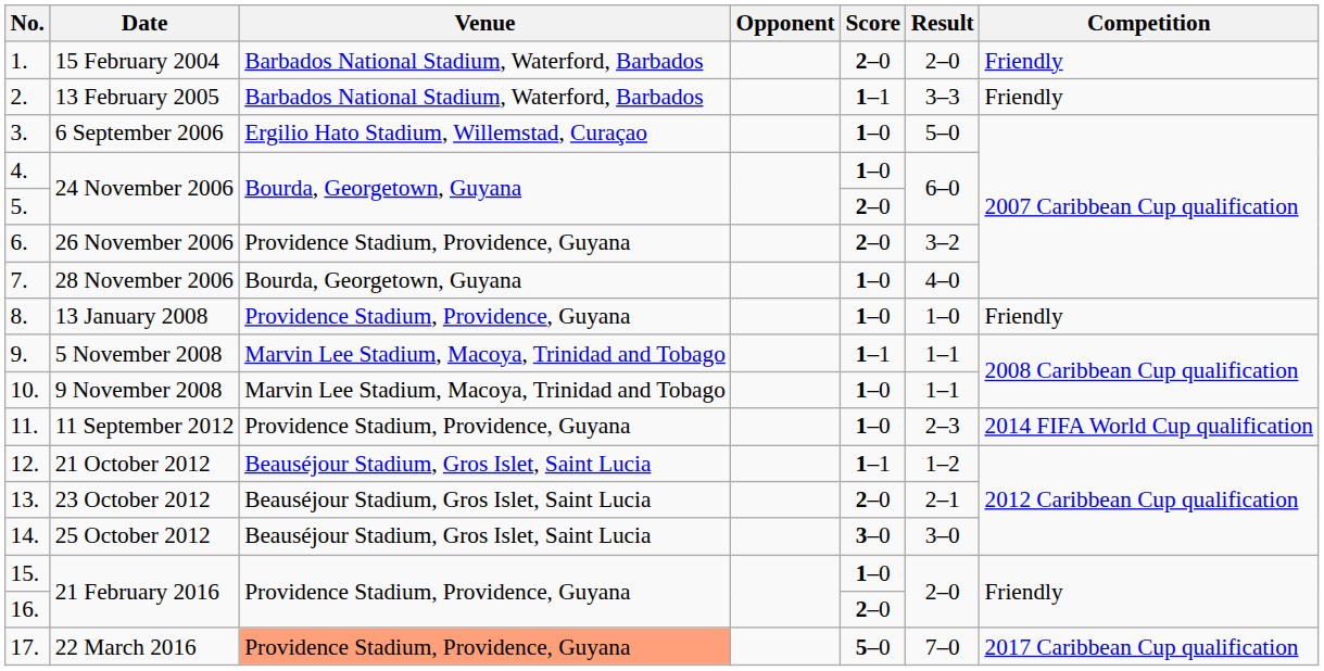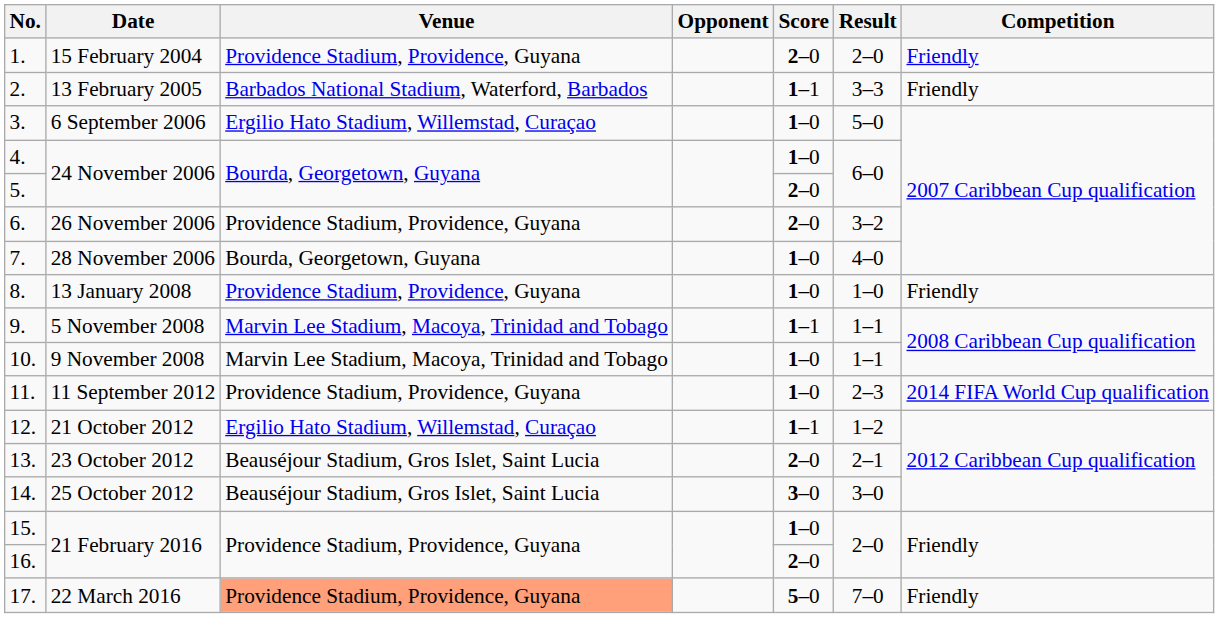1. | Venue: Barbados National Stadium, Waterford, Barbados -> Providence Stadium, Providence, Guyana
12. | Venue: Beauséjour Stadium, Gros Islet, Saint Lucia -> Ergilio Hato Stadium, Willemstad, Curaçao
17. | Competition: 2017 Caribbean Cup qualification -> Friendly
